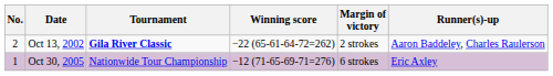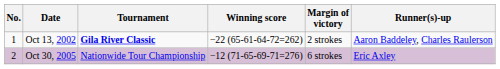Oct 13, 2002 | No.: 2 -> 1
Oct 30, 2005 | No.: 1 -> 2
